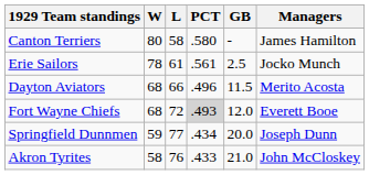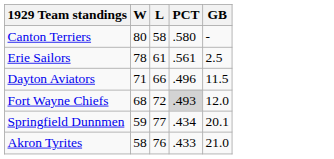- column: Managers | James Hamilton | Jocko Munch | Merito Acosta | Everett Booe | Joseph Dunn | John McCloskey
Dayton Aviators | W: 68 -> 71
Springfield Dunnmen | GB: 20.0 -> 20.1
